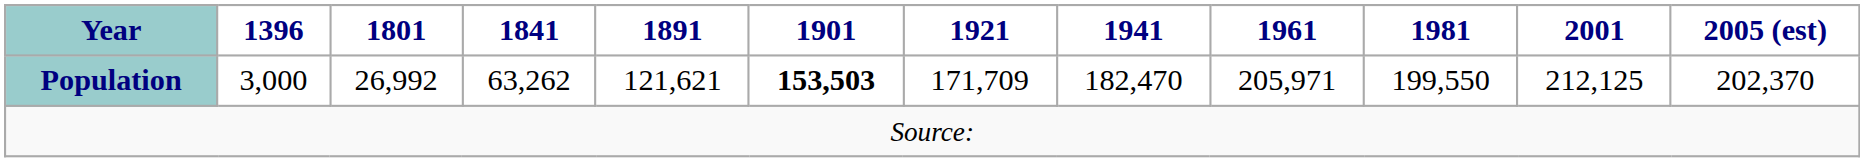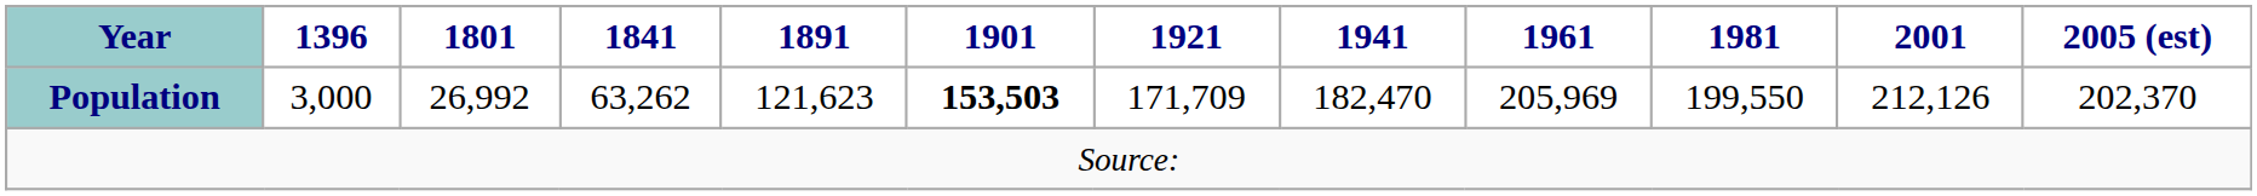Population | 1891: 121,621 -> 121,623
Population | 1961: 205,971 -> 205,969
Population | 2001: 212,125 -> 212,126
